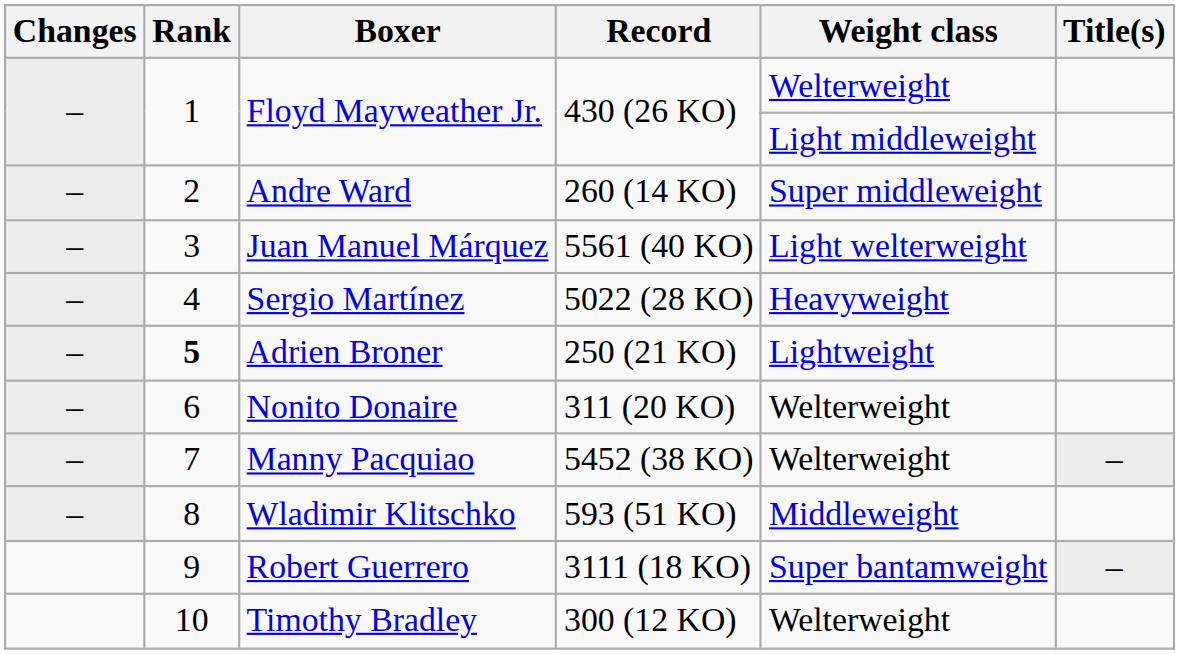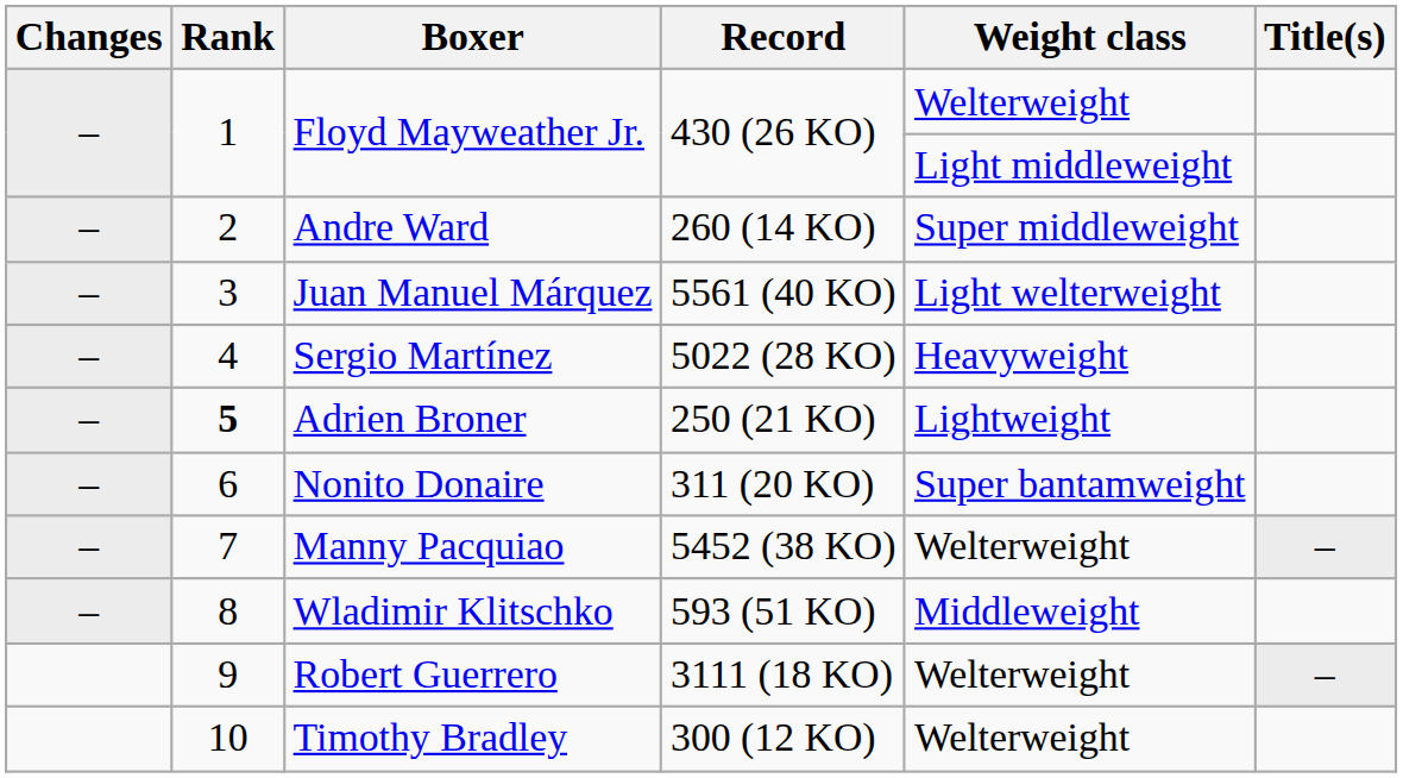Nonito Donaire | Weight class: Welterweight -> Super bantamweight
Robert Guerrero | Weight class: Super bantamweight -> Welterweight
